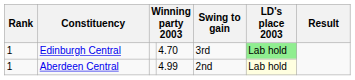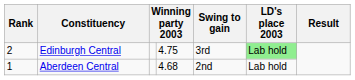Edinburgh Central | Rank: 1 -> 2
Edinburgh Central | column 4: 4.70 -> 4.75
Aberdeen Central | column 4: 4.99 -> 4.68
Aberdeen Central | LD's place 2003: lightyellow background -> no background
